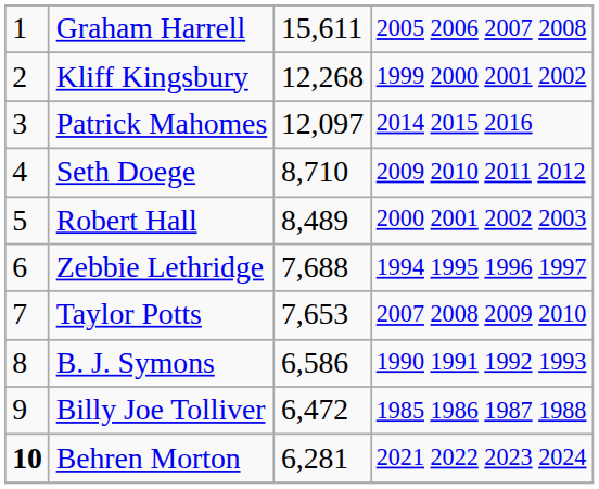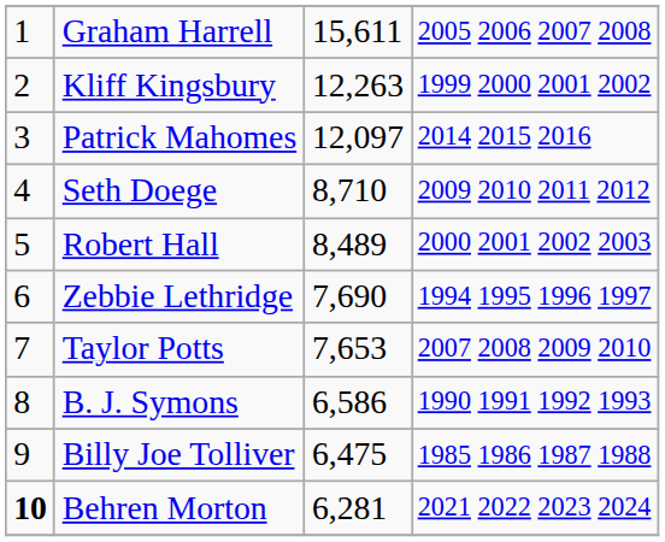Kliff Kingsbury | column 3: 12,268 -> 12,263
Zebbie Lethridge | column 3: 7,688 -> 7,690
Billy Joe Tolliver | column 3: 6,472 -> 6,475
